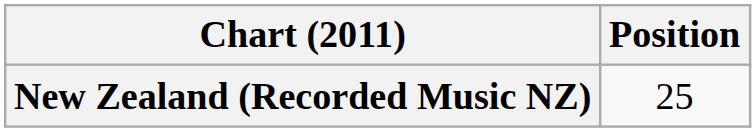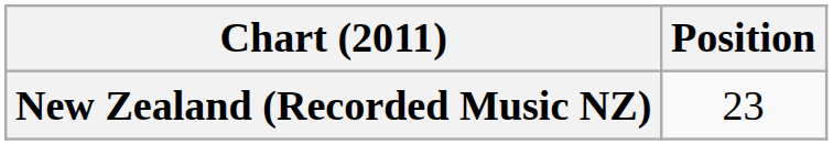New Zealand (Recorded Music NZ) | Position: 25 -> 23
